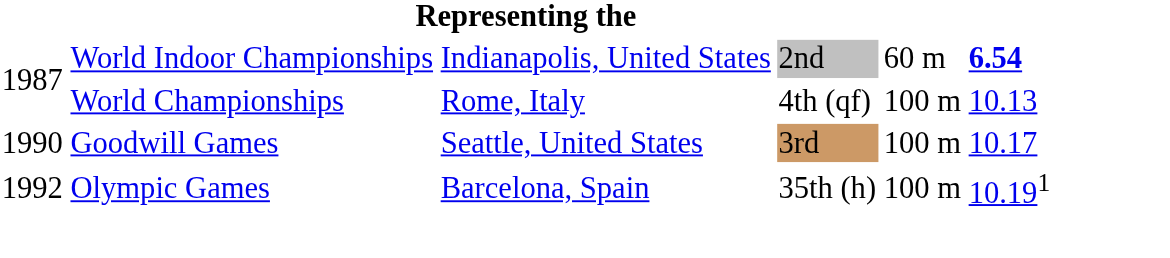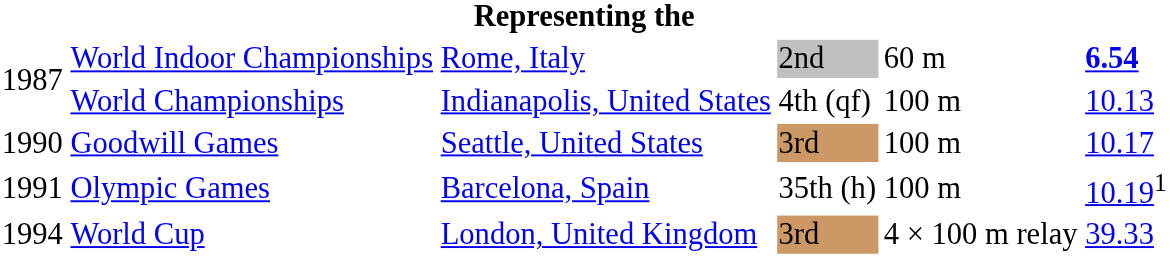World Indoor Championships | column 3: Indianapolis, United States -> Rome, Italy
World Championships | column 3: Rome, Italy -> Indianapolis, United States
Olympic Games | column 1: 1992 -> 1991
+ row: 1994 | World Cup | London, United Kingdom | 3rd | 4 × 100 m relay | 39.33
